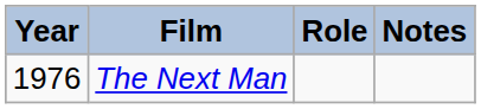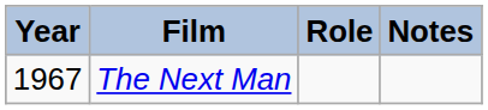The Next Man | Year: 1976 -> 1967
